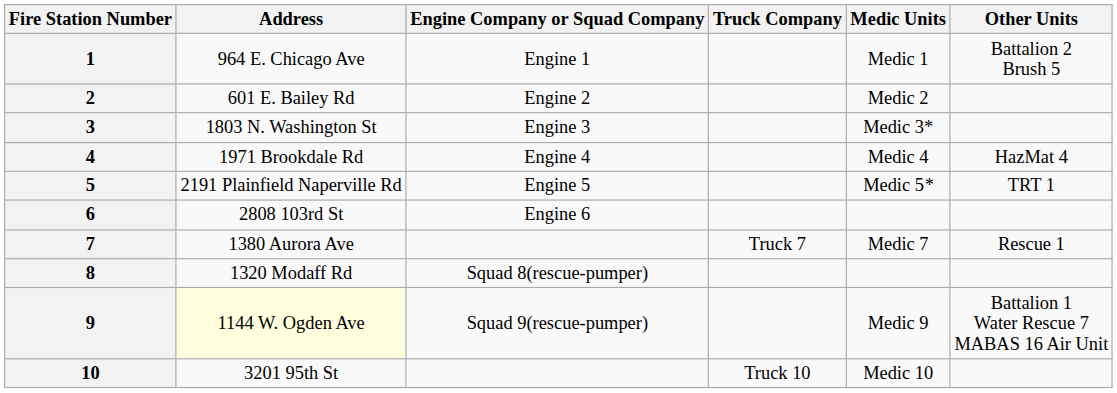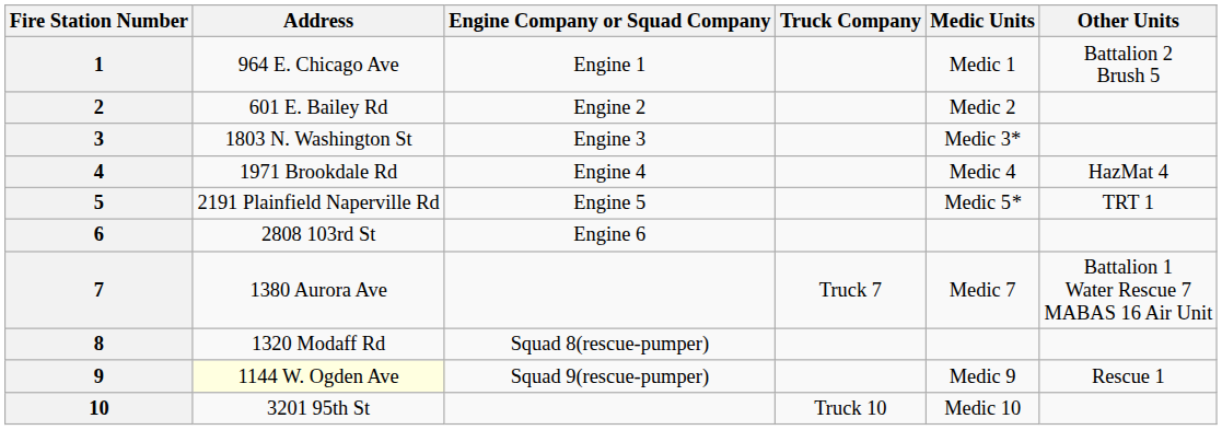7 | Other Units: Rescue 1 -> Battalion 1 Water Rescue 7 MABAS 16 Air Unit
9 | Other Units: Battalion 1 Water Rescue 7 MABAS 16 Air Unit -> Rescue 1
